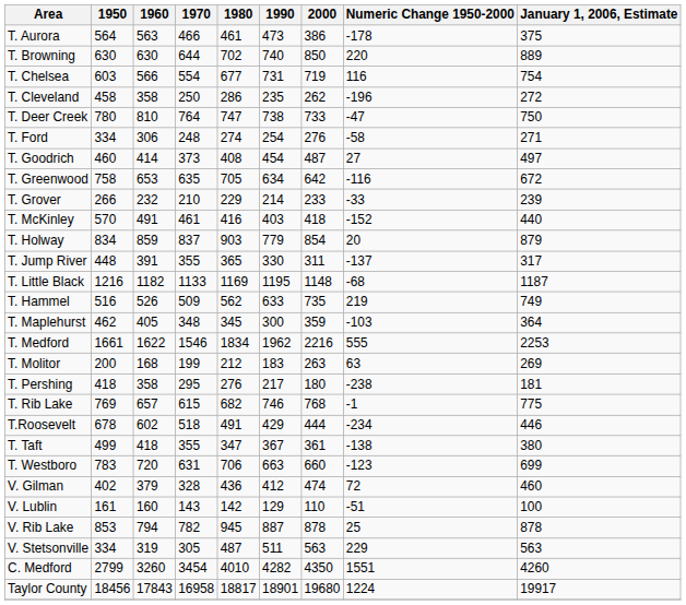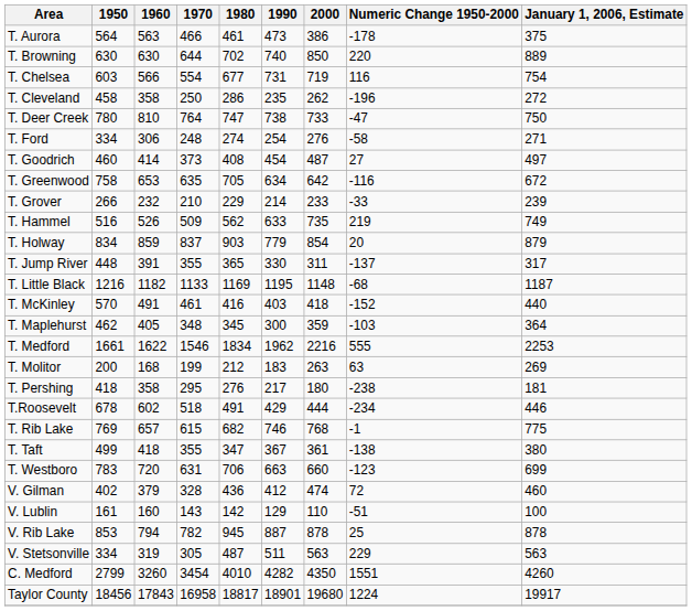rows swapped: T. Hammel <-> T. McKinley
rows swapped: T. Rib Lake <-> T.Roosevelt
